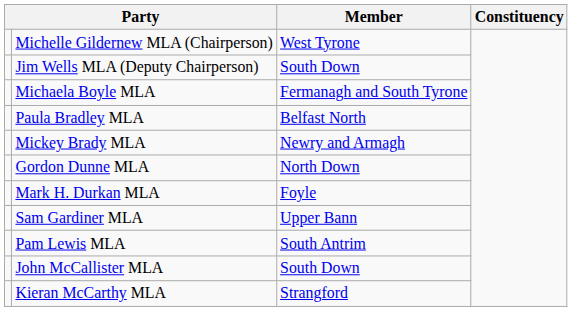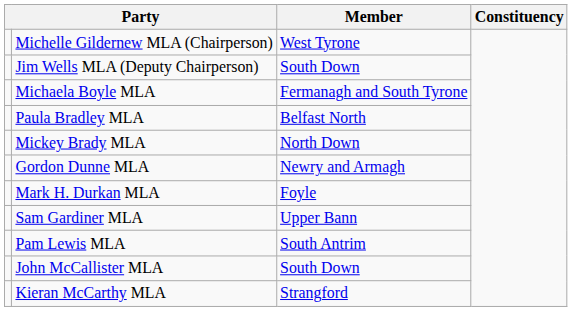Mickey Brady MLA | Member: Newry and Armagh -> North Down
Gordon Dunne MLA | Member: North Down -> Newry and Armagh
